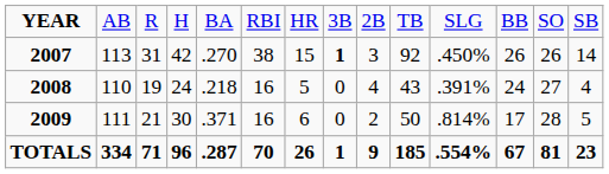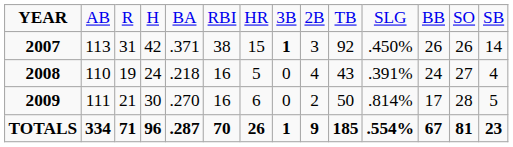2007 | column 5: .270 -> .371
2009 | column 5: .371 -> .270
